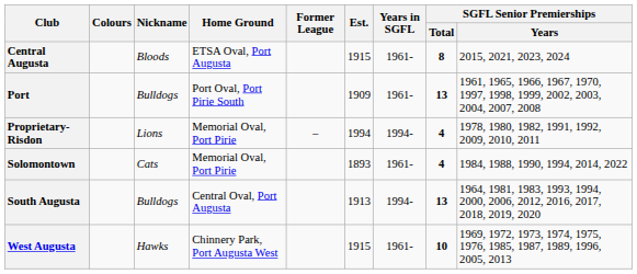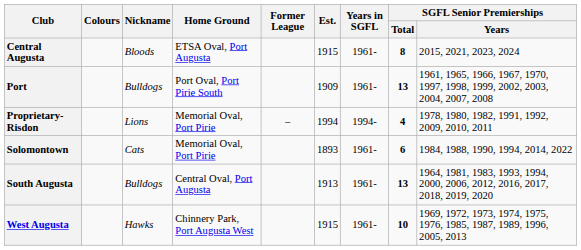Solomontown | SGFL Senior Premierships / Total: 4 -> 6
South Augusta | Years in SGFL: 1994- -> 1961-
